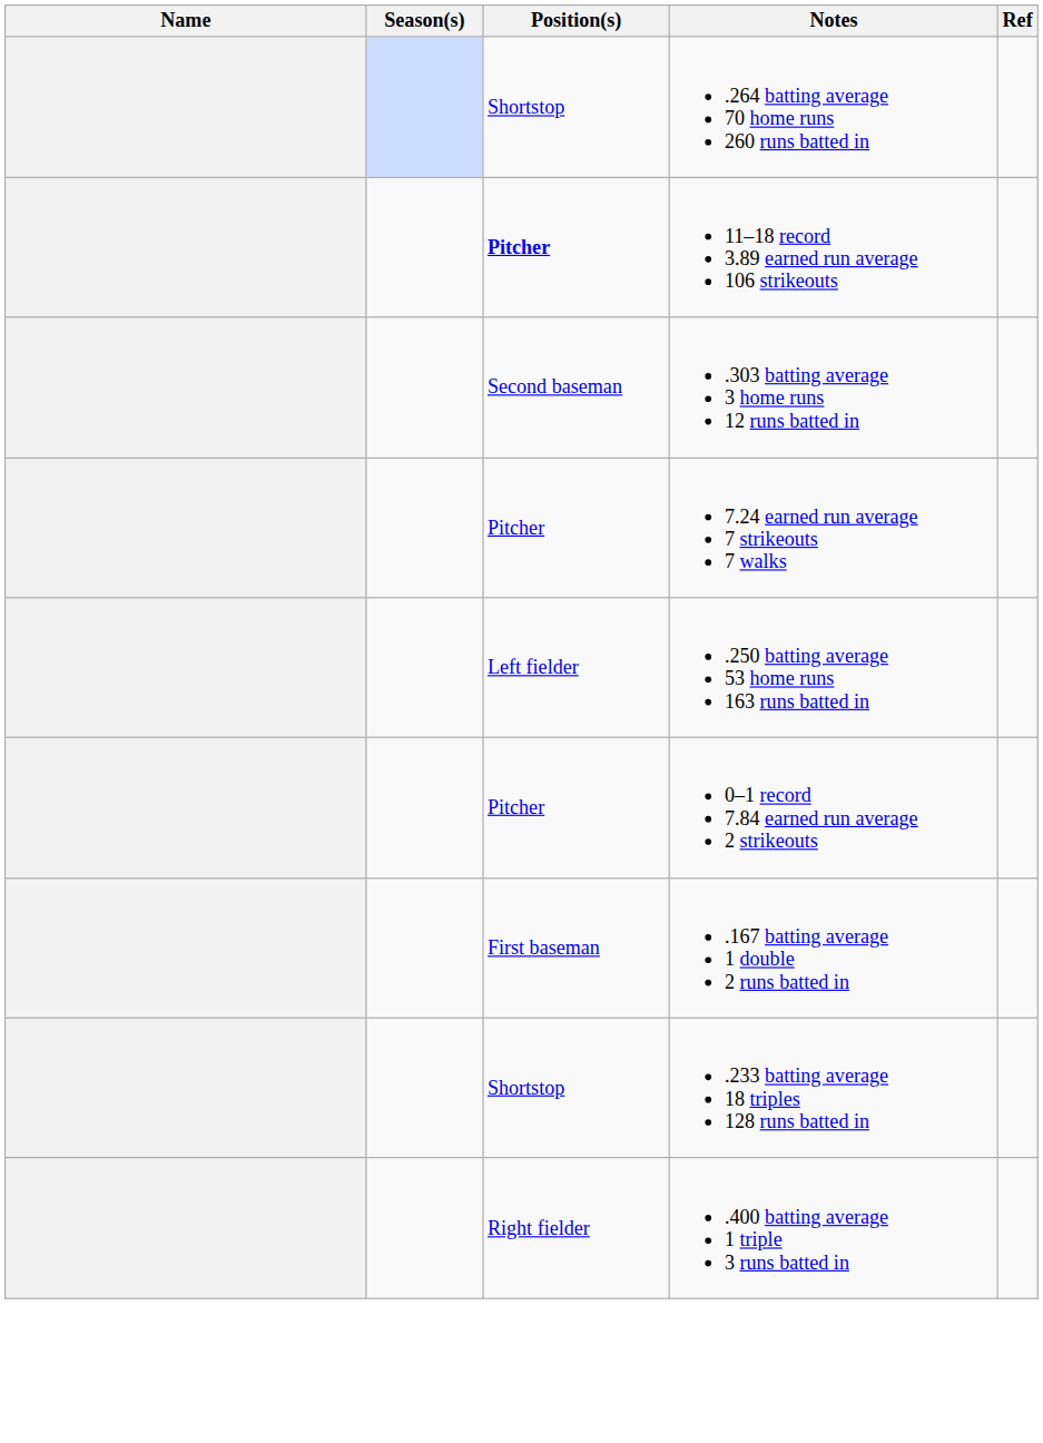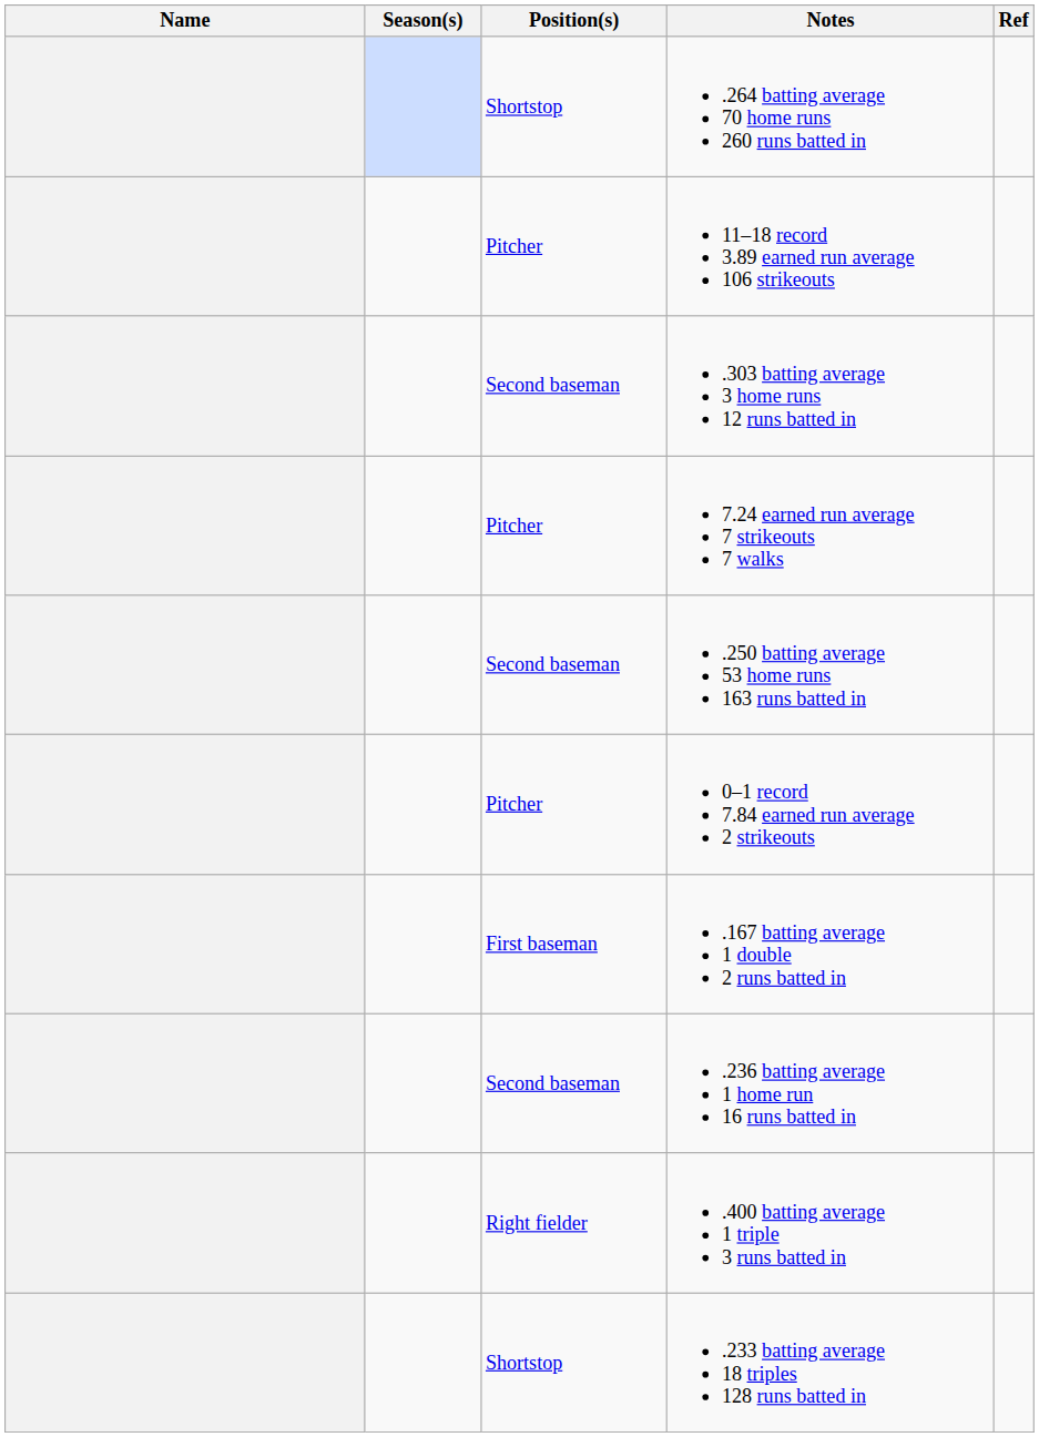11–18 record 3.89 earned run average 106 strikeouts | Position(s): bold -> normal
.250 batting average 53 home runs 163 runs batted in | Position(s): Left fielder -> Second baseman
+ row: Second baseman | .236 batting average 1 home run 16 runs batted in
rows swapped: .233 batting average 18 triples 128 runs batted in <-> .400 batting average 1 triple 3 runs batted in
